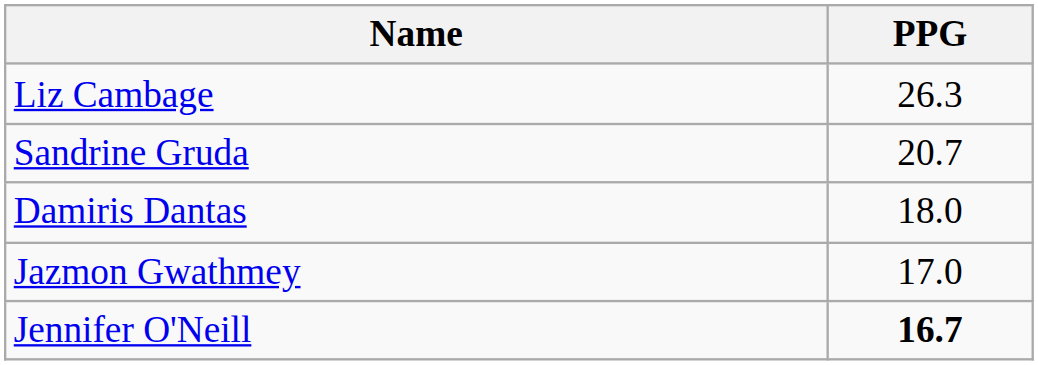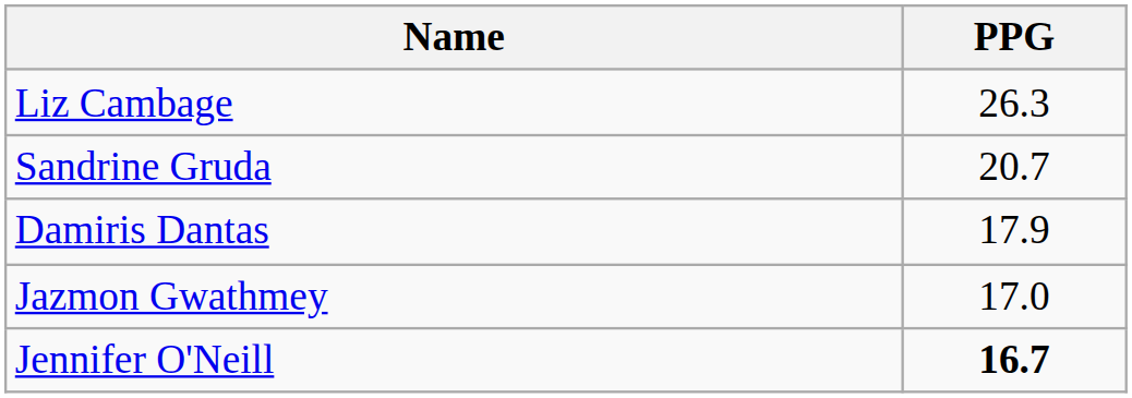Damiris Dantas | PPG: 18.0 -> 17.9
